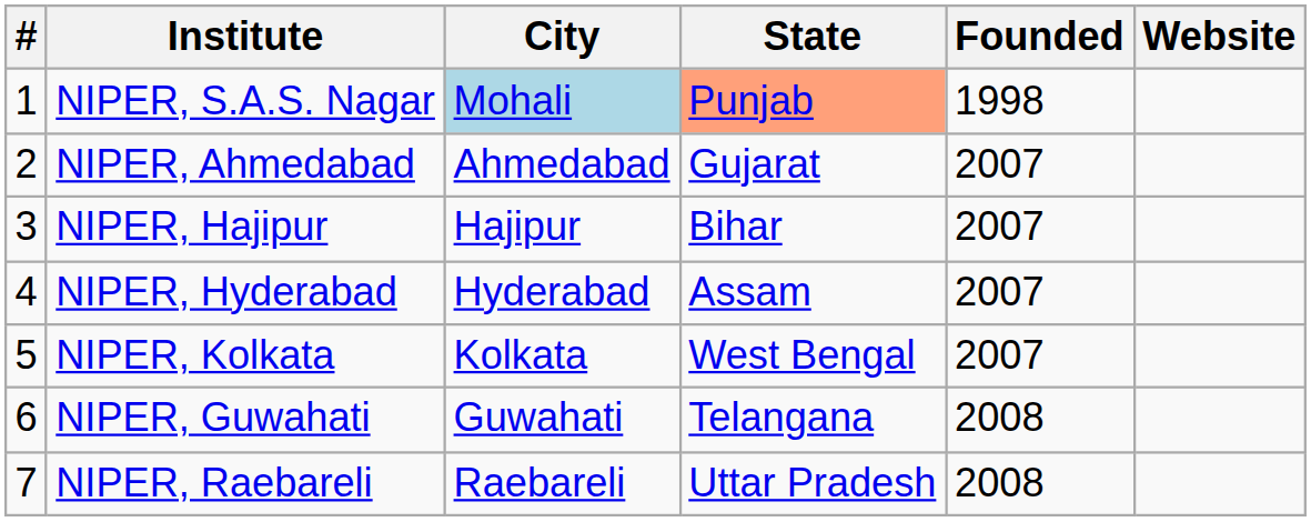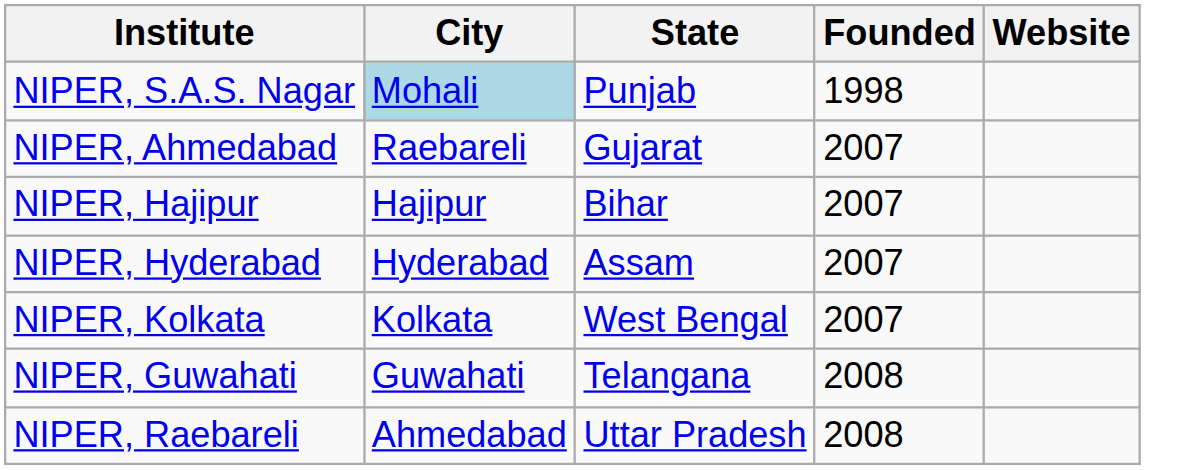- column: # | 1 | 2 | 3 | 4 | 5 | 6 | 7
NIPER, S.A.S. Nagar | State: lightsalmon background -> no background
NIPER, Ahmedabad | City: Ahmedabad -> Raebareli
NIPER, Raebareli | City: Raebareli -> Ahmedabad
